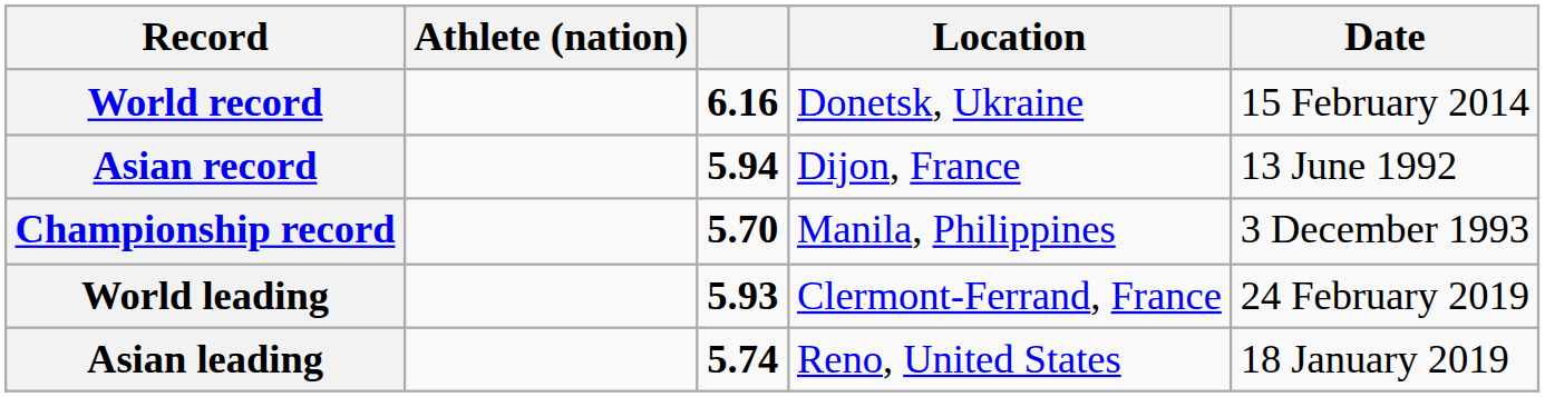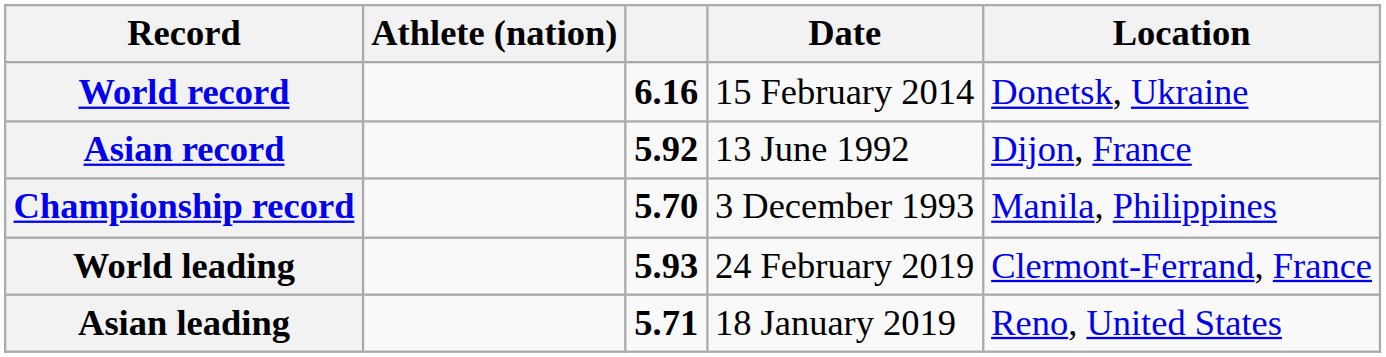columns swapped: Location <-> Date
Asian record | column 3: 5.94 -> 5.92
Asian leading | column 3: 5.74 -> 5.71
